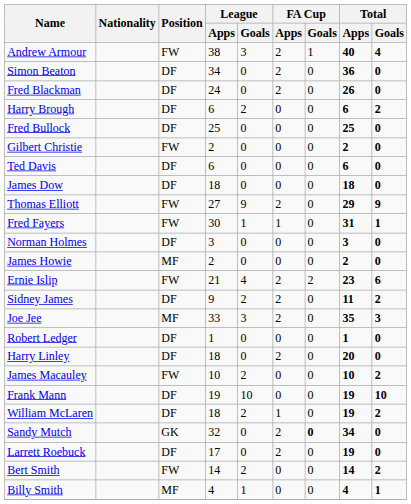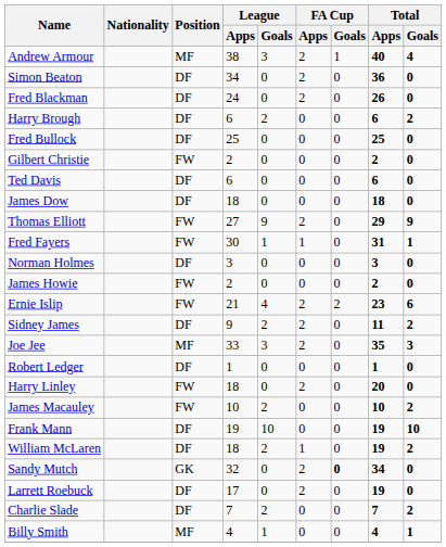Andrew Armour | Position: FW -> MF
James Howie | Position: MF -> FW
Harry Linley | Position: DF -> FW
+ row: Charlie Slade | DF | 7 | 2 | 0 | 0 | 7 | 2
- row: Bert Smith | FW | 14 | 2 | 0 | 0 | 14 | 2
